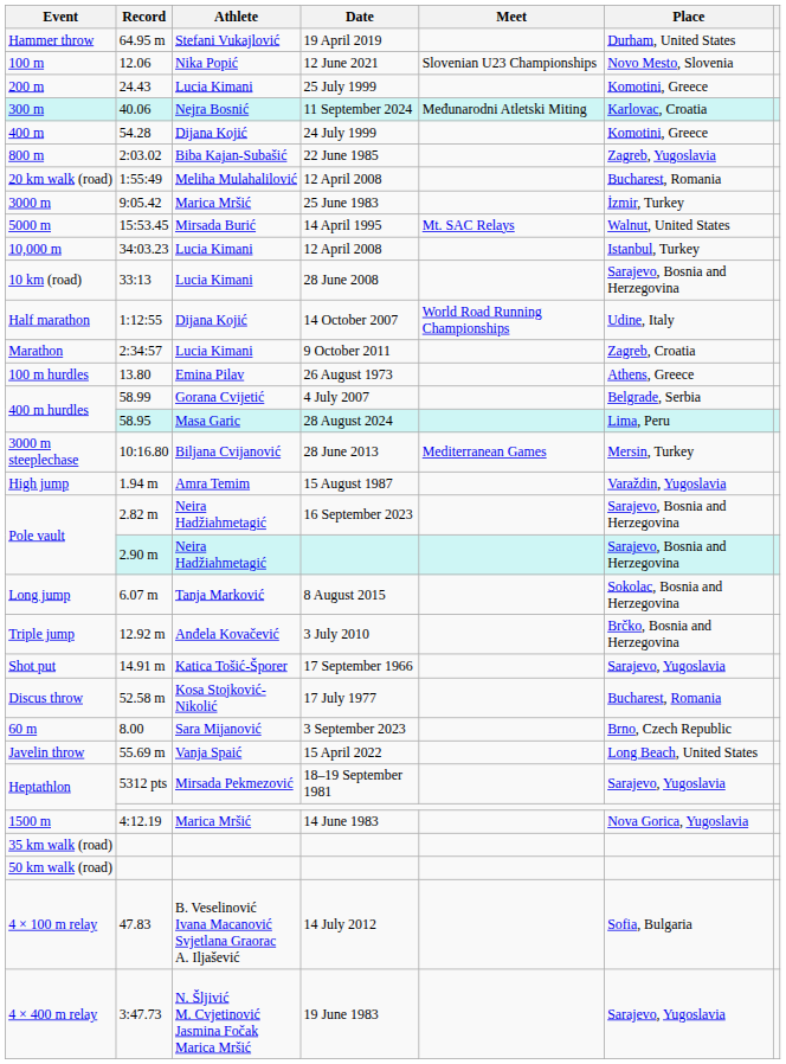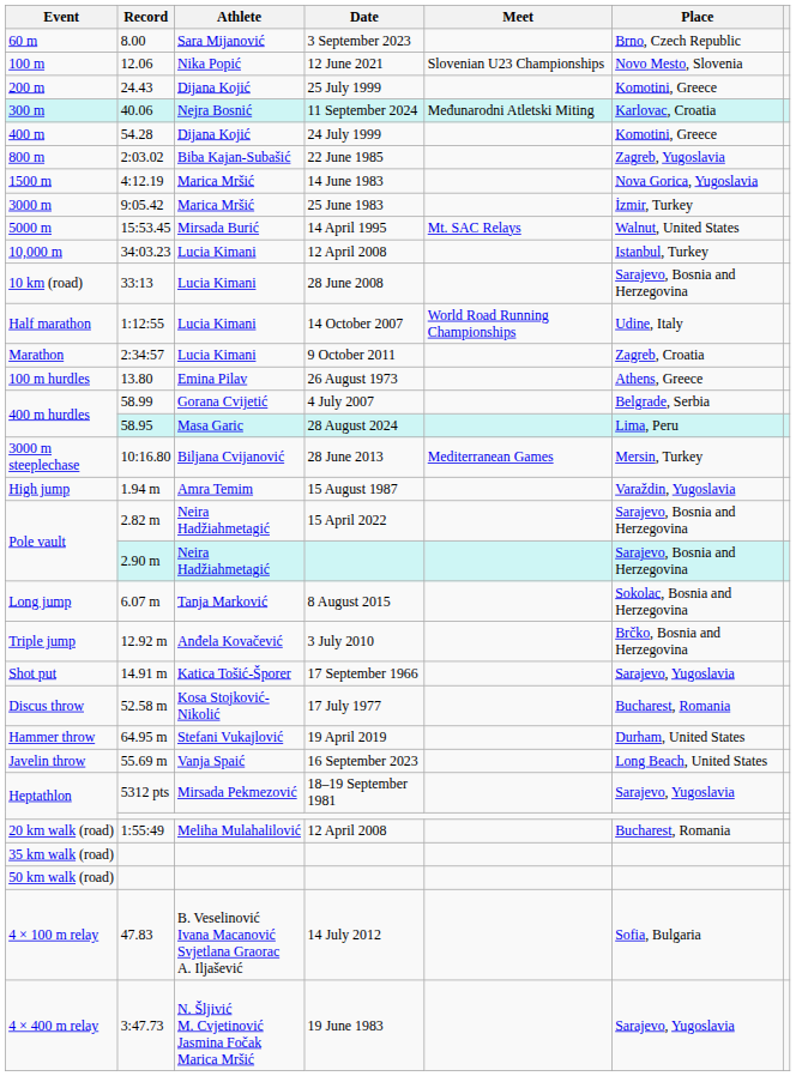rows swapped: 60 m <-> Hammer throw
200 m | Athlete: Lucia Kimani -> Dijana Kojić
rows swapped: 1500 m <-> 20 km walk (road)
Half marathon | Athlete: Dijana Kojić -> Lucia Kimani
Pole vault / 2.82 m | Date: 16 September 2023 -> 15 April 2022
Javelin throw | Date: 15 April 2022 -> 16 September 2023
